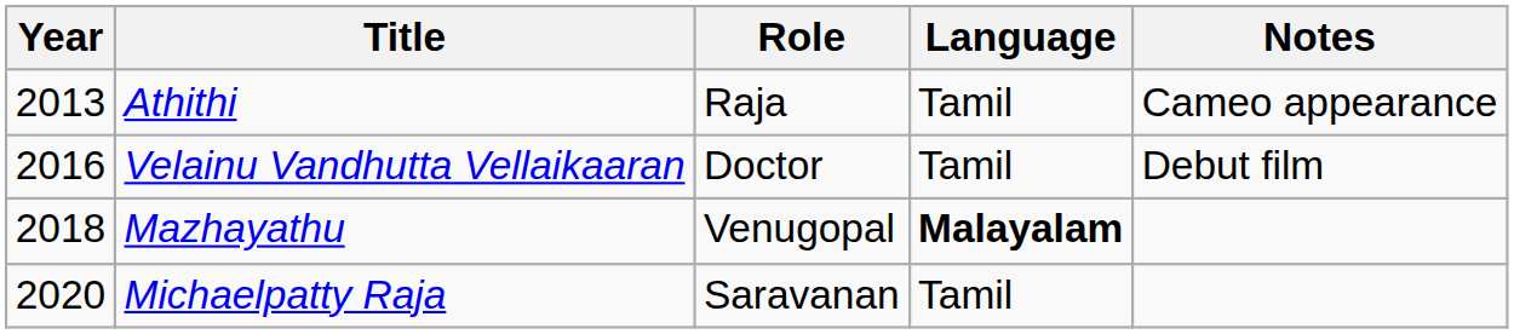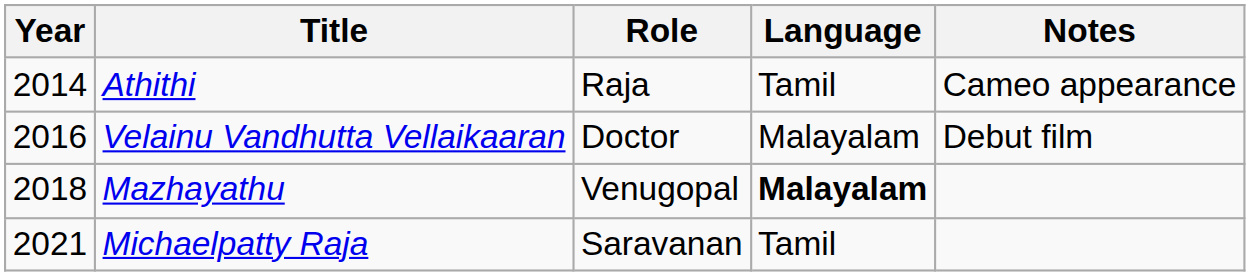Athithi | Year: 2013 -> 2014
Velainu Vandhutta Vellaikaaran | Language: Tamil -> Malayalam
Michaelpatty Raja | Year: 2020 -> 2021
